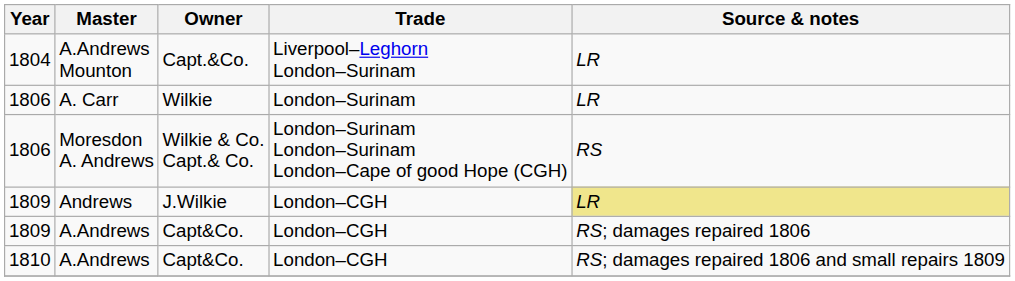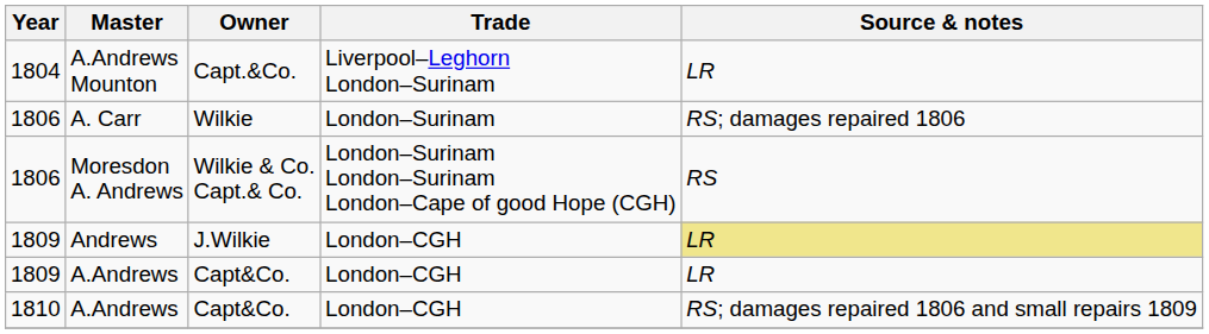A. Carr | Source & notes: LR -> RS; damages repaired 1806
1809 / A.Andrews | Source & notes: RS; damages repaired 1806 -> LR
